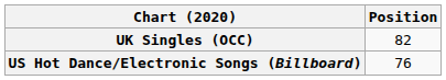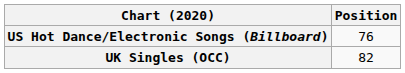rows swapped: UK Singles (OCC) <-> US Hot Dance/Electronic Songs (Billboard)
